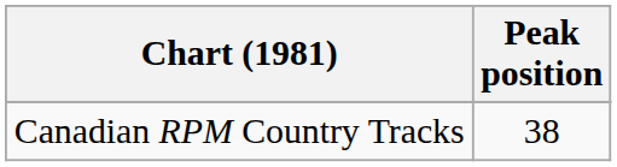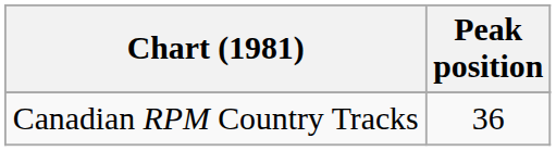Canadian RPM Country Tracks | Peak position: 38 -> 36
